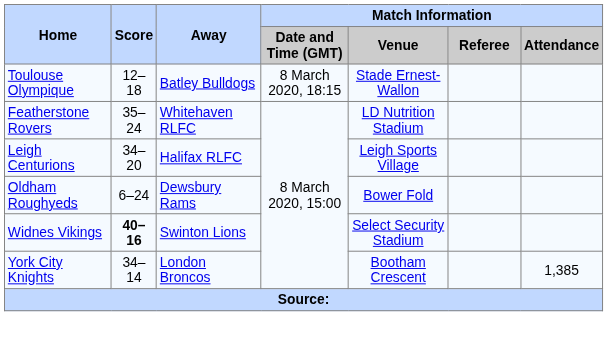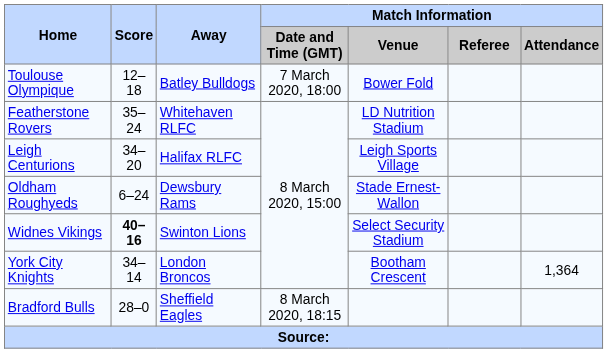Toulouse Olympique | Match Information / Date and Time (GMT): 8 March 2020, 18:15 -> 7 March 2020, 18:00
Toulouse Olympique | Match Information / Venue: Stade Ernest-Wallon -> Bower Fold
Oldham Roughyeds | Match Information / Venue: Bower Fold -> Stade Ernest-Wallon
York City Knights | Match Information / Attendance: 1,385 -> 1,364
+ row: Bradford Bulls | 28–0 | Sheffield Eagles | 8 March 2020, 18:15
